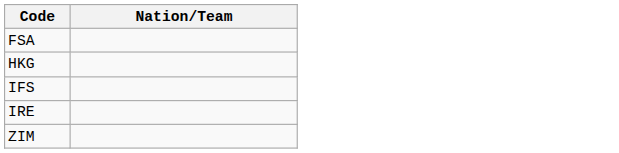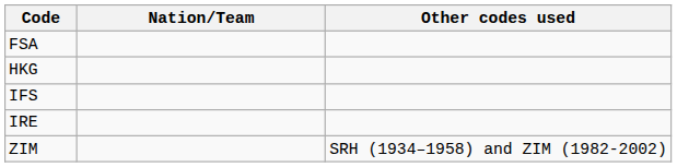+ column: Other codes used | SRH (1934–1958) and ZIM (1982-2002)
